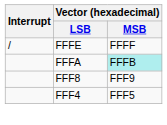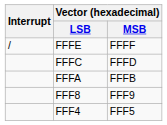+ row: FFFC | FFFD
FFFA | Vector (hexadecimal) / MSB: paleturquoise background -> no background
